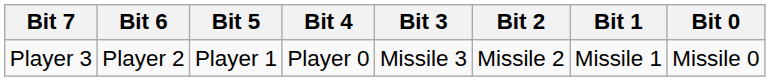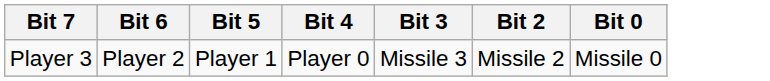- column: Bit 1 | Missile 1
